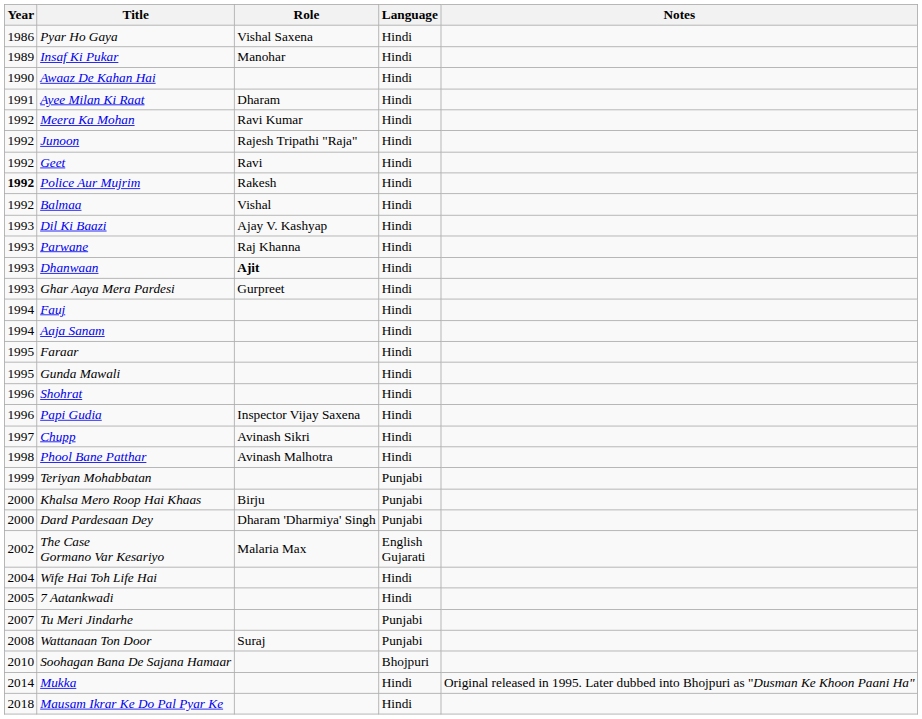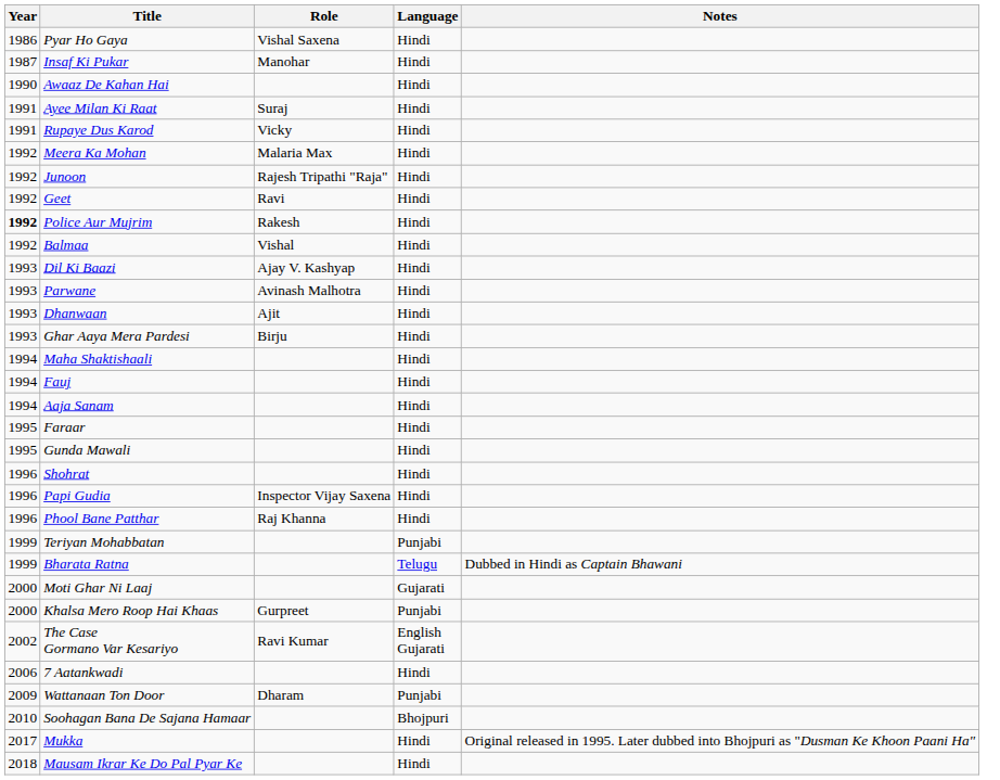Insaf Ki Pukar | Year: 1989 -> 1987
Ayee Milan Ki Raat | Role: Dharam -> Suraj
+ row: 1991 | Rupaye Dus Karod | Vicky | Hindi
Meera Ka Mohan | Role: Ravi Kumar -> Malaria Max
Parwane | Role: Raj Khanna -> Avinash Malhotra
Dhanwaan | Role: bold -> normal
Ghar Aaya Mera Pardesi | Role: Gurpreet -> Birju
+ row: 1994 | Maha Shaktishaali | Hindi
- row: 1997 | Chupp | Avinash Sikri | Hindi
Phool Bane Patthar | Year: 1998 -> 1996
Phool Bane Patthar | Role: Avinash Malhotra -> Raj Khanna
+ row: 1999 | Bharata Ratna | Telugu | Dubbed in Hindi as Captain Bhawani
+ row: 2000 | Moti Ghar Ni Laaj | Gujarati
Khalsa Mero Roop Hai Khaas | Role: Birju -> Gurpreet
- row: 2000 | Dard Pardesaan Dey | Dharam 'Dharmiya' Singh | Punjabi
The Case Gormano Var Kesariyo | Role: Malaria Max -> Ravi Kumar
- row: 2004 | Wife Hai Toh Life Hai | Hindi
7 Aatankwadi | Year: 2005 -> 2006
- row: 2007 | Tu Meri Jindarhe | Punjabi
Wattanaan Ton Door | Year: 2008 -> 2009
Wattanaan Ton Door | Role: Suraj -> Dharam
Mukka | Year: 2014 -> 2017
